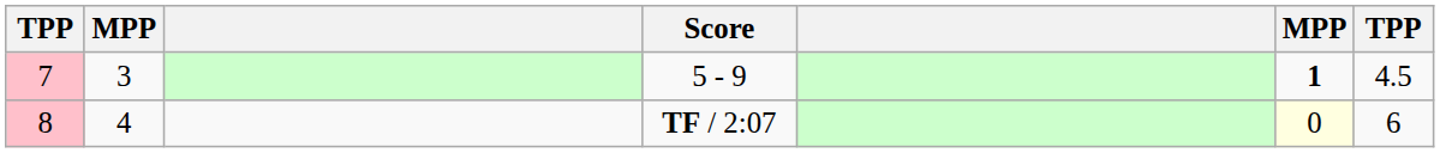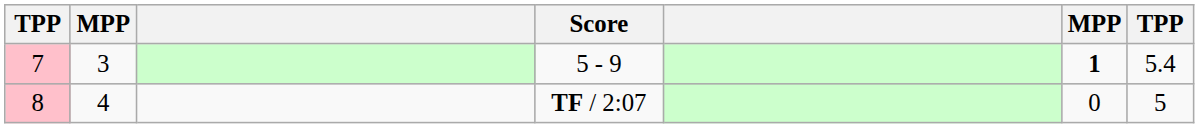5 - 9 | column 7: 4.5 -> 5.4
TF / 2:07 | column 6: lightyellow background -> no background
TF / 2:07 | column 7: 6 -> 5
